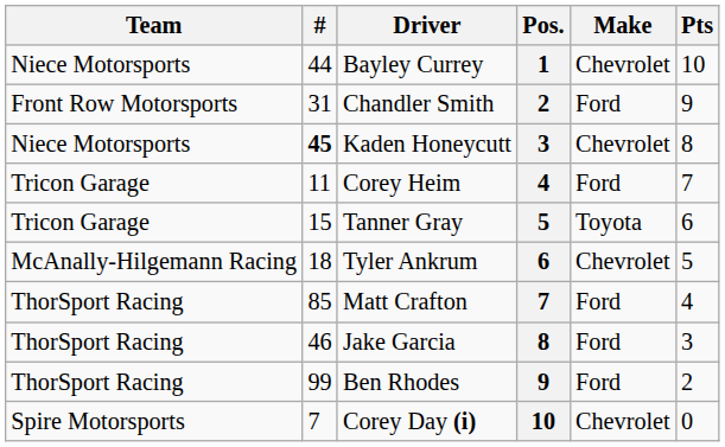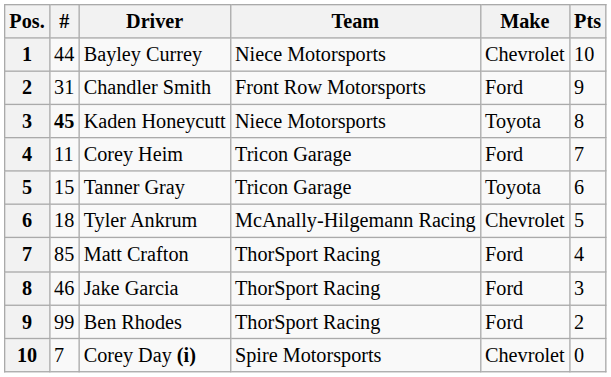columns swapped: Pos. <-> Team
Kaden Honeycutt | Make: Chevrolet -> Toyota
